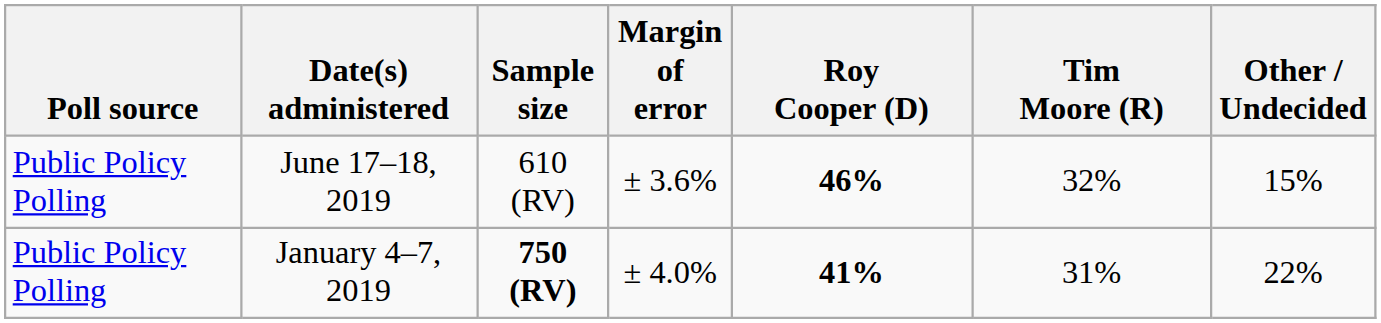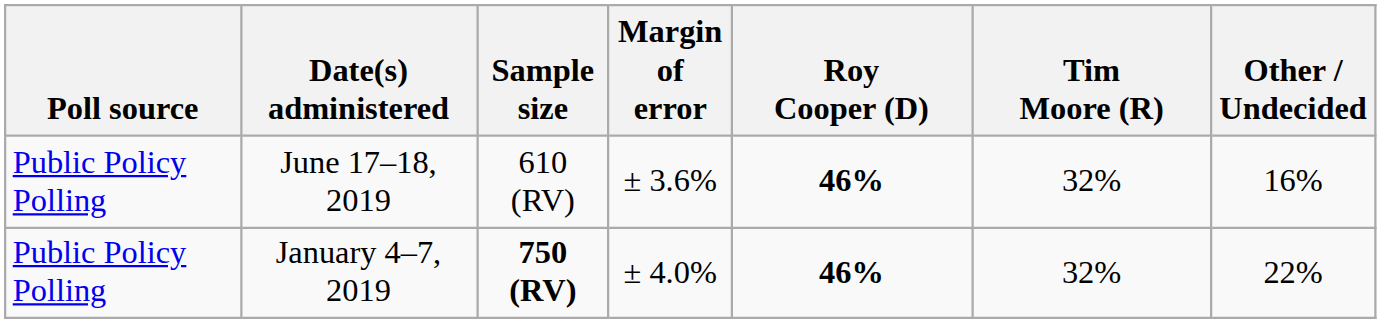June 17–18, 2019 | Other / Undecided: 15% -> 16%
January 4–7, 2019 | Roy Cooper (D): 41% -> 46%
January 4–7, 2019 | Tim Moore (R): 31% -> 32%
